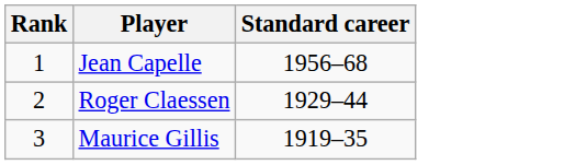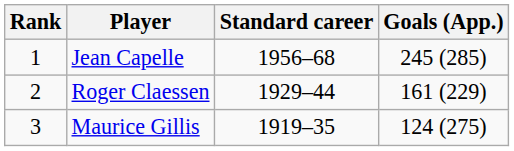+ column: Goals (App.) | 245 (285) | 161 (229) | 124 (275)
